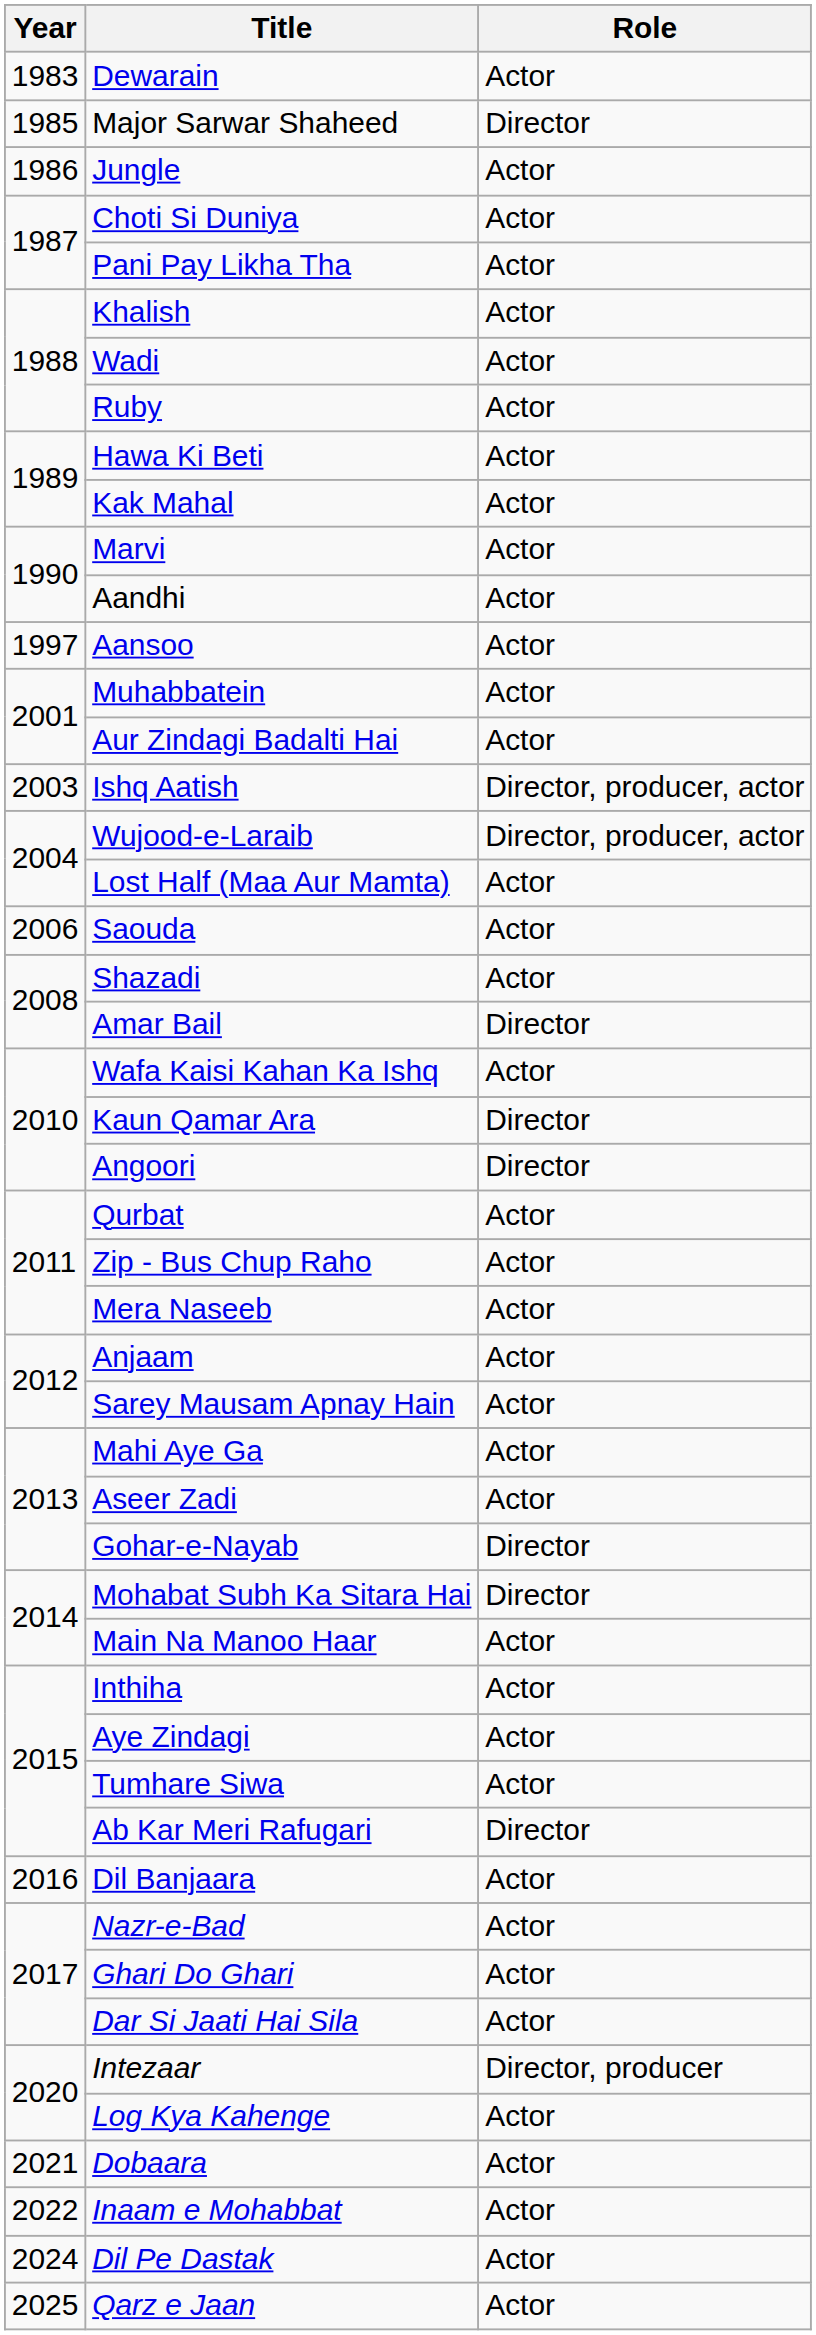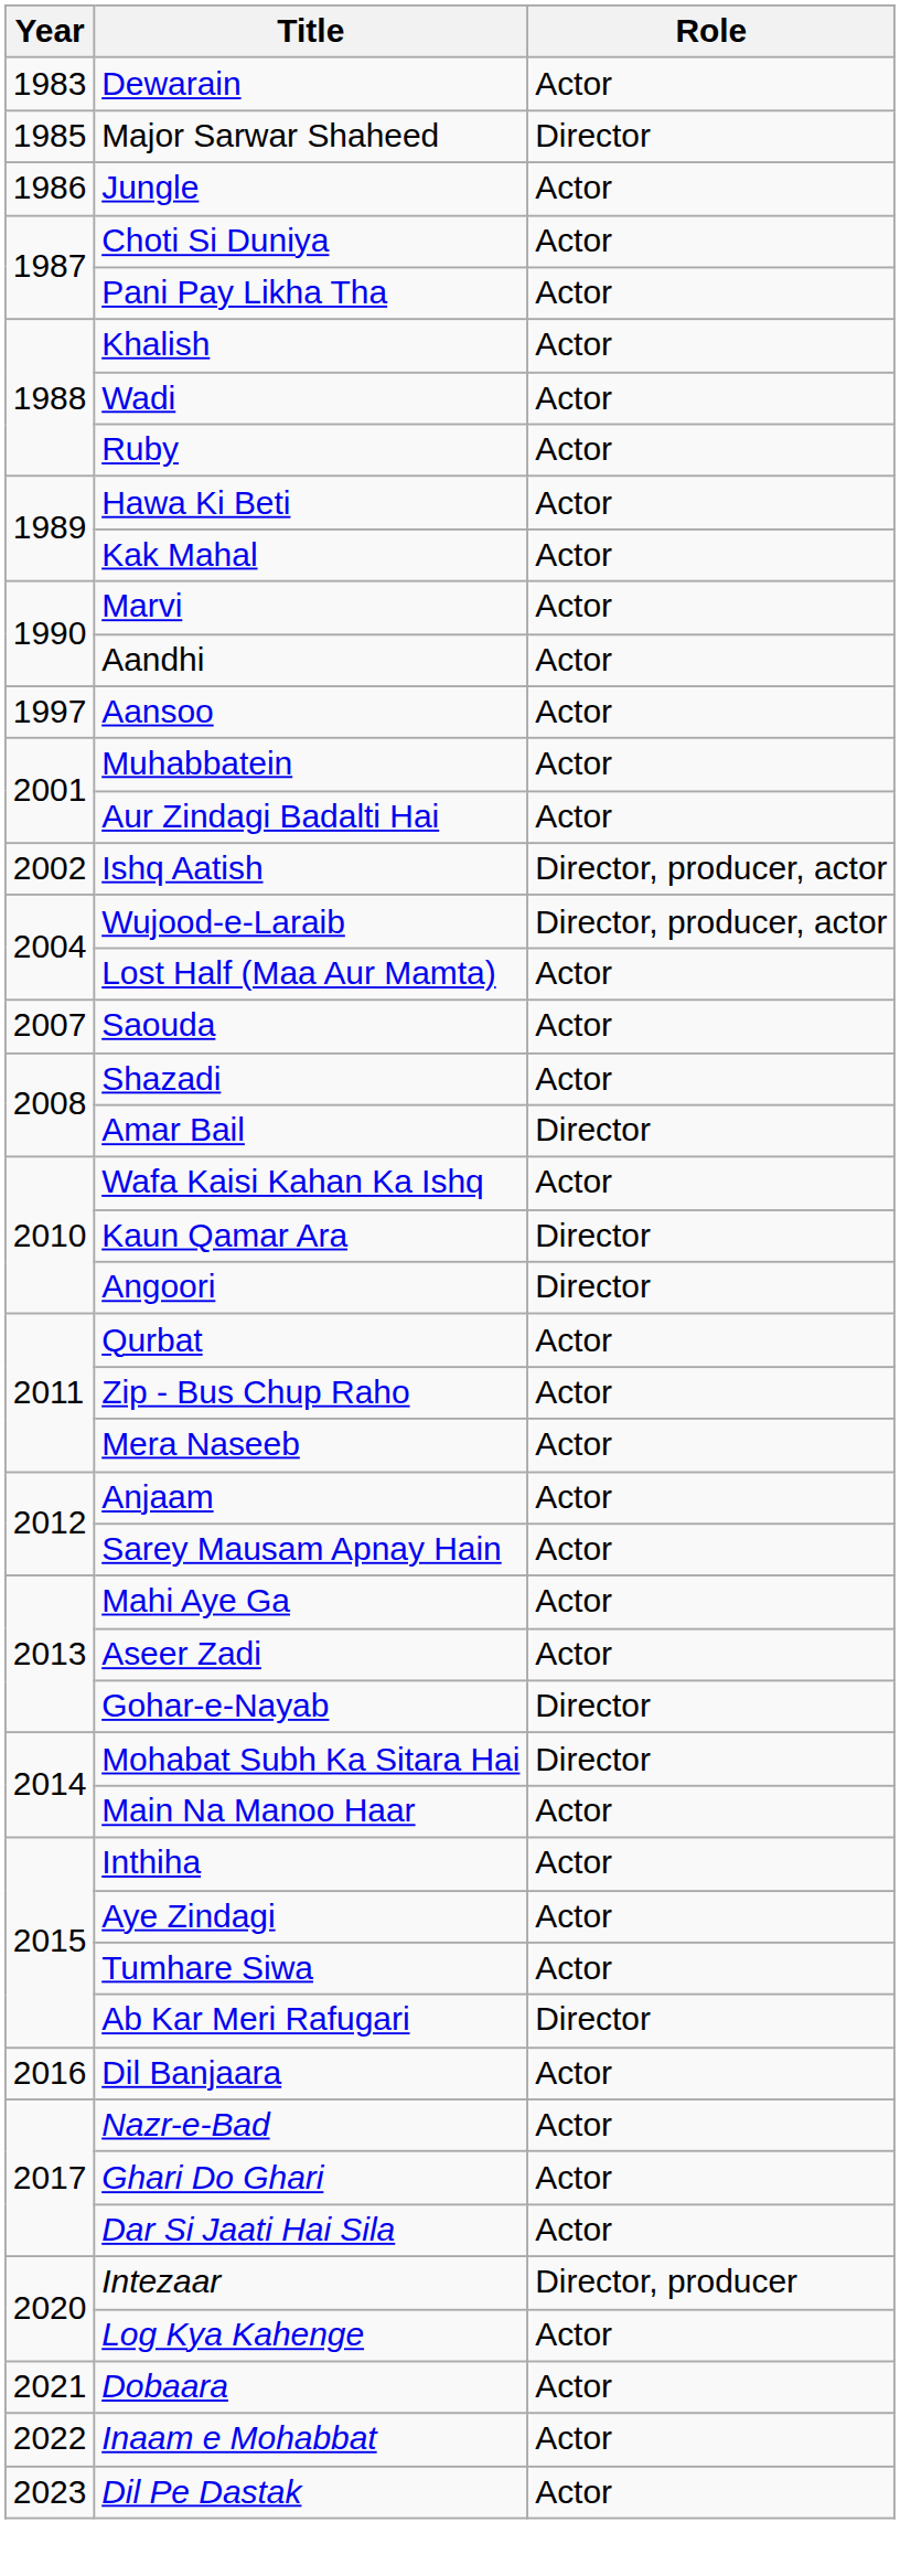Ishq Aatish | Year: 2003 -> 2002
Saouda | Year: 2006 -> 2007
Dil Pe Dastak | Year: 2024 -> 2023
- row: 2025 | Qarz e Jaan | Actor
